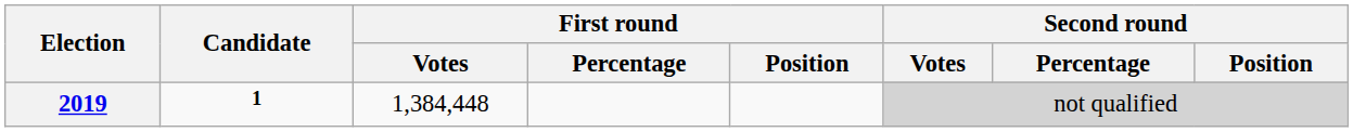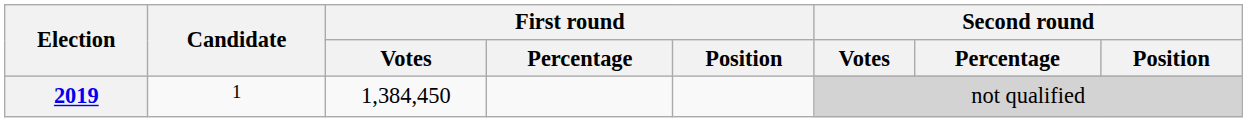2019 | Candidate: bold -> normal
2019 | First round / Votes: 1,384,448 -> 1,384,450
